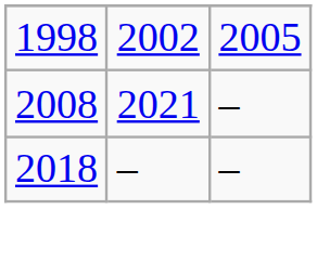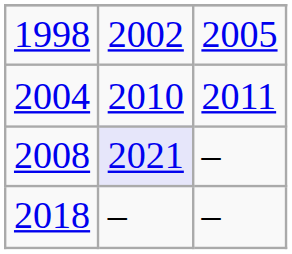+ row: 2004 | 2010 | 2011
2008 | column 2: no background -> lavender background
